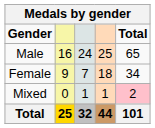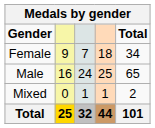rows swapped: Male <-> Female
Mixed | Total: pink background -> no background
